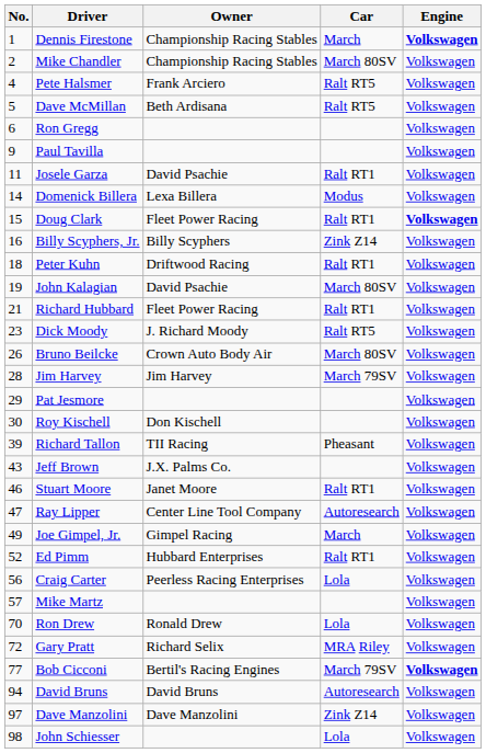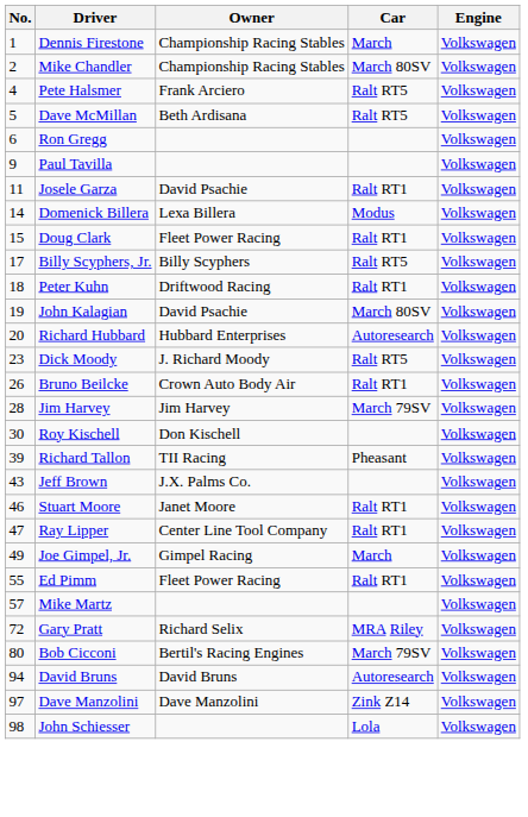Dennis Firestone | Engine: bold -> normal
Doug Clark | Engine: bold -> normal
Billy Scyphers, Jr. | No.: 16 -> 17
Billy Scyphers, Jr. | Car: Zink Z14 -> Ralt RT5
Richard Hubbard | No.: 21 -> 20
Richard Hubbard | Owner: Fleet Power Racing -> Hubbard Enterprises
Richard Hubbard | Car: Ralt RT1 -> Autoresearch
Bruno Beilcke | Car: March 80SV -> Ralt RT1
- row: 29 | Pat Jesmore | Volkswagen
Ray Lipper | Car: Autoresearch -> Ralt RT1
Ed Pimm | No.: 52 -> 55
Ed Pimm | Owner: Hubbard Enterprises -> Fleet Power Racing
- row: 56 | Craig Carter | Peerless Racing Enterprises | Lola | Volkswagen
- row: 70 | Ron Drew | Ronald Drew | Lola | Volkswagen
Bob Cicconi | No.: 77 -> 80
Bob Cicconi | Engine: bold -> normal
